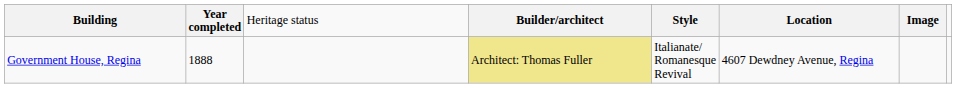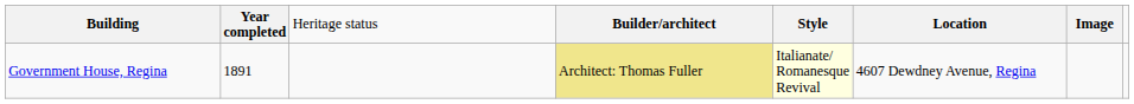Government House, Regina | column 2: 1888 -> 1891
Government House, Regina | column 5: no background -> lightyellow background
